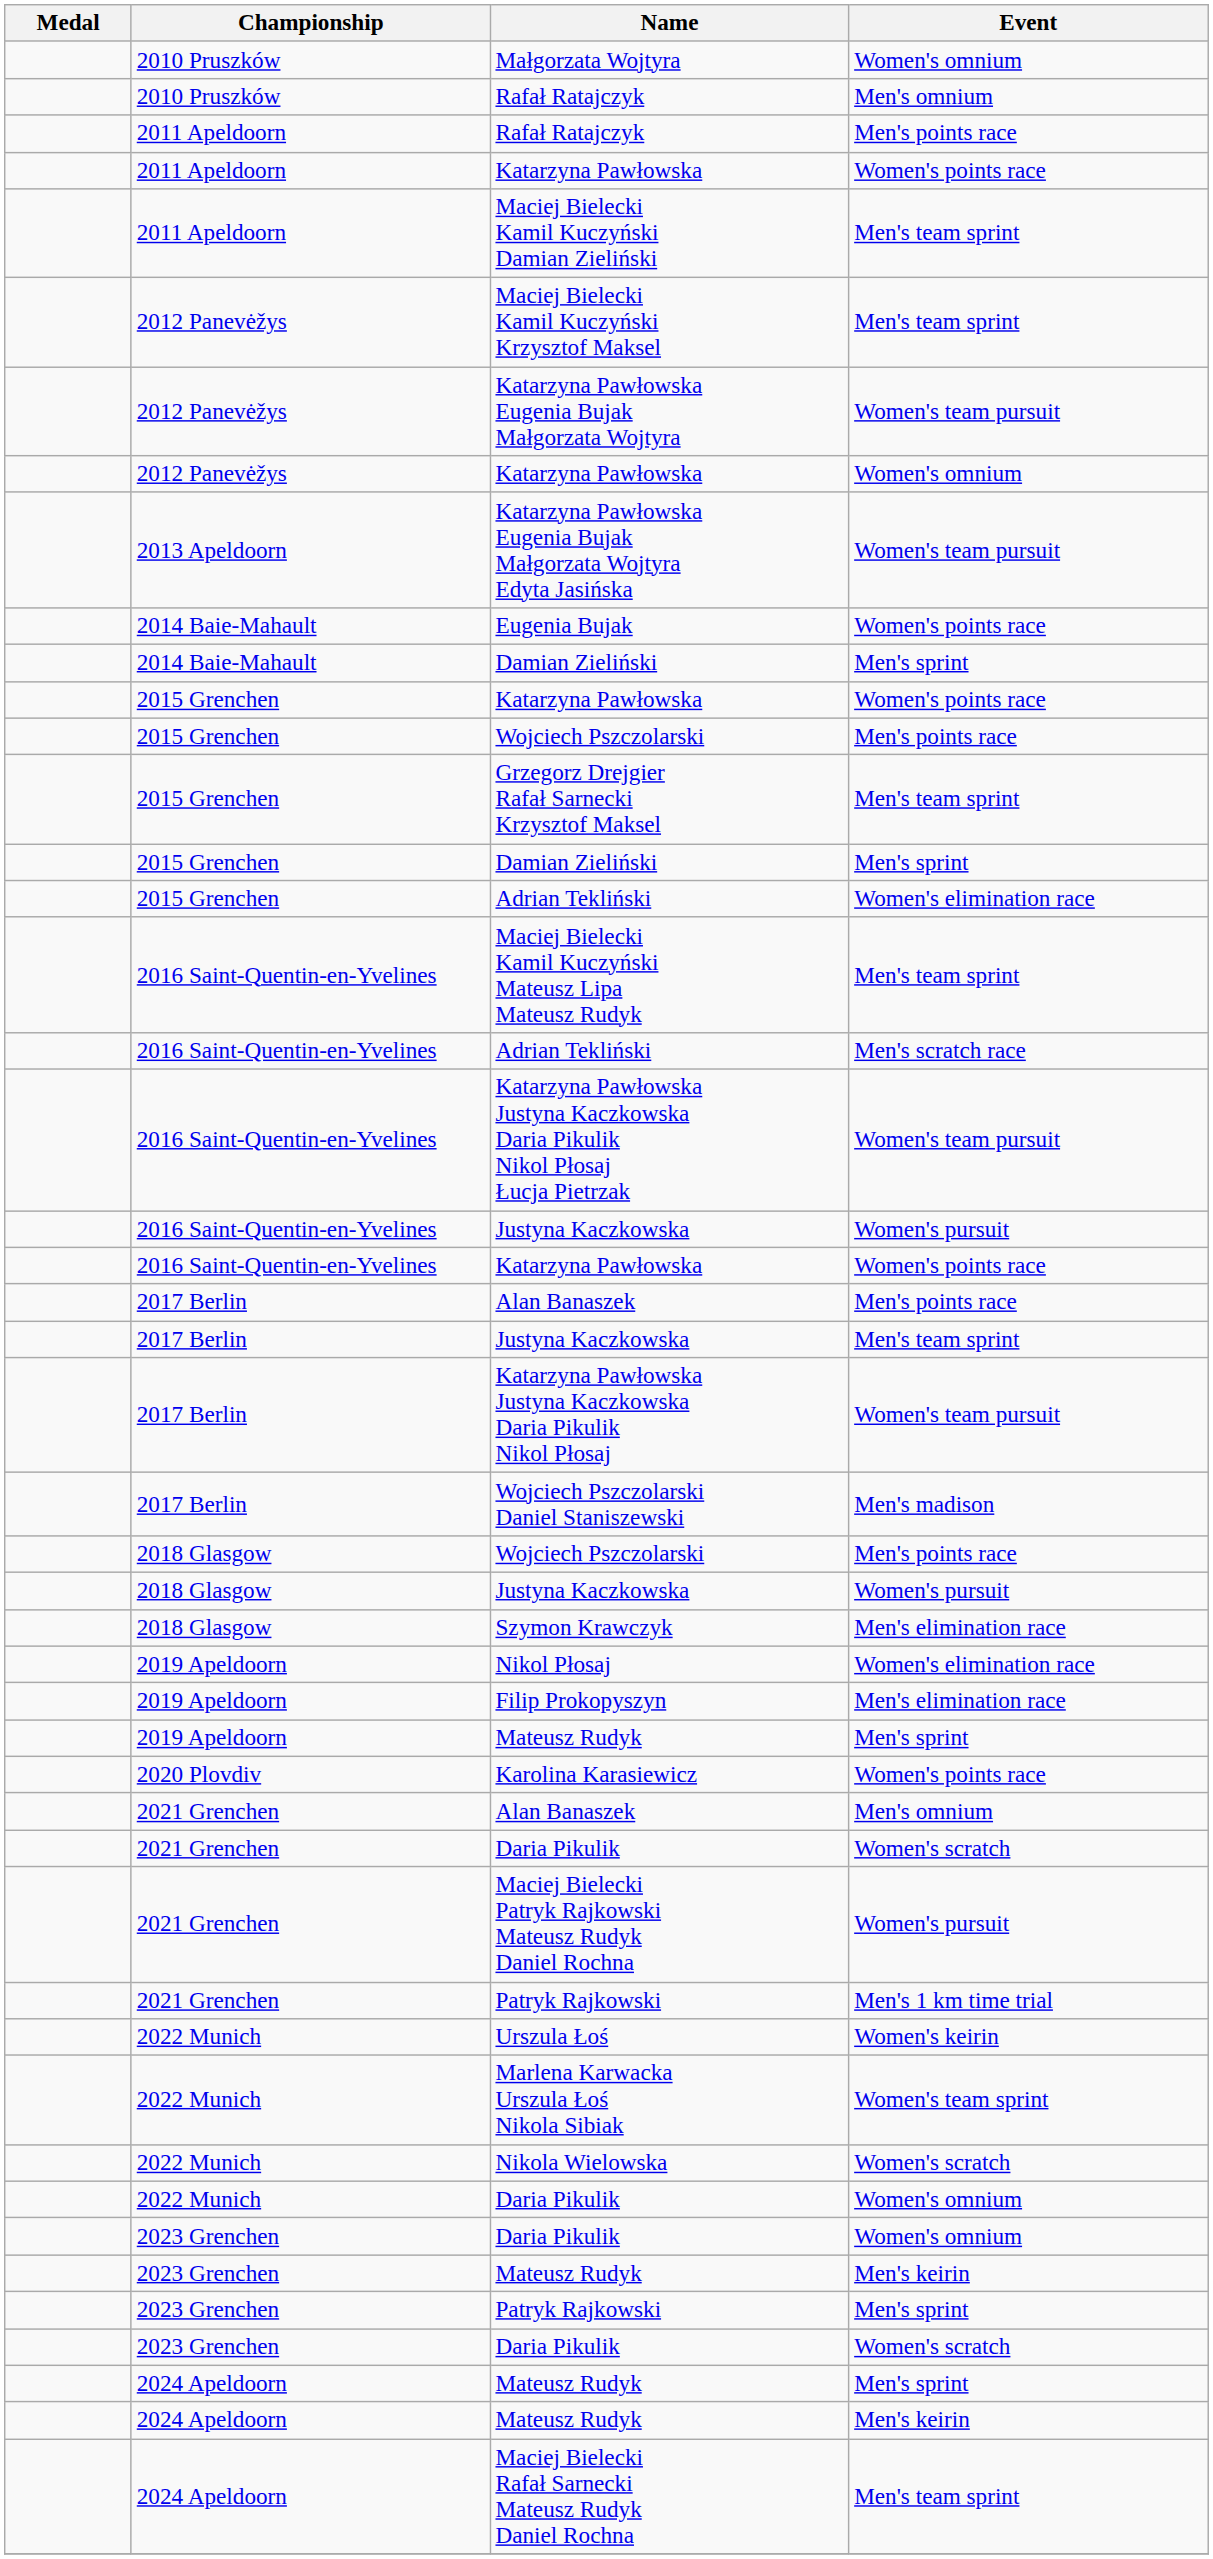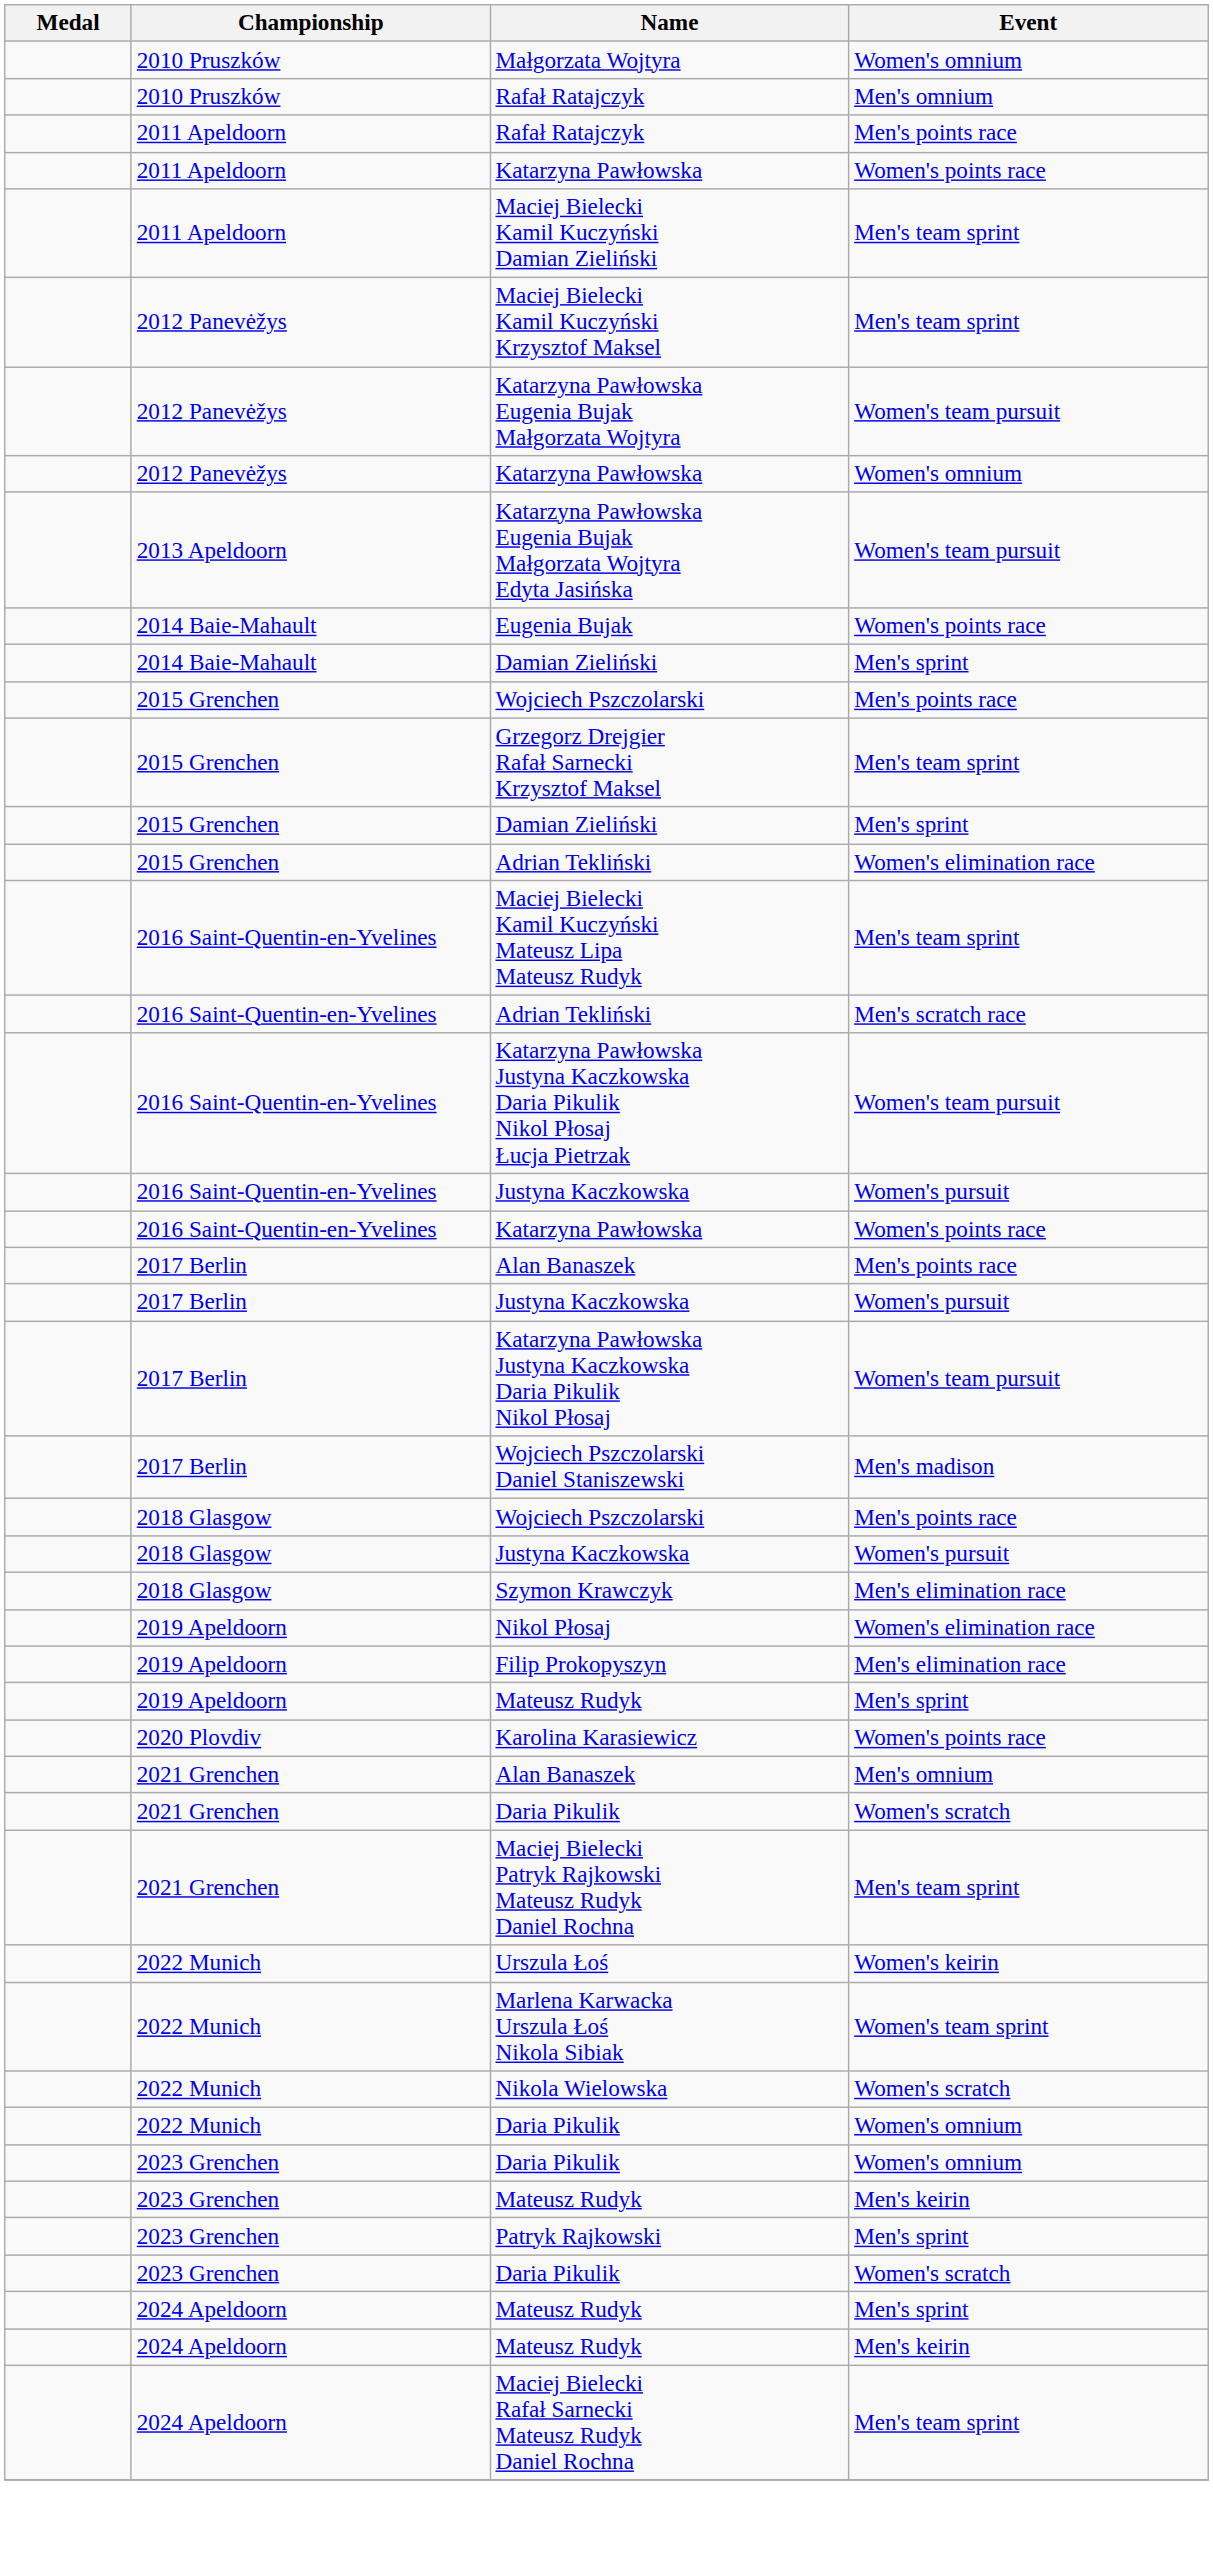- row: 2015 Grenchen | Katarzyna Pawłowska | Women's points race
2017 Berlin / Justyna Kaczkowska | Event: Men's team sprint -> Women's pursuit
Maciej Bielecki Patryk Rajkowski Mateusz Rudyk Daniel Rochna | Event: Women's pursuit -> Men's team sprint
- row: 2021 Grenchen | Patryk Rajkowski | Men's 1 km time trial
